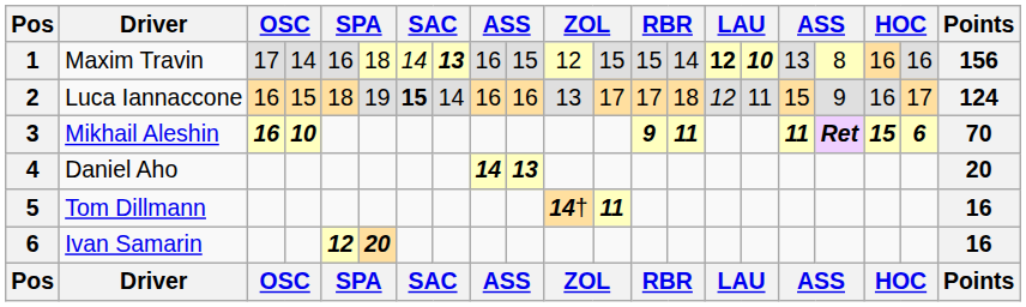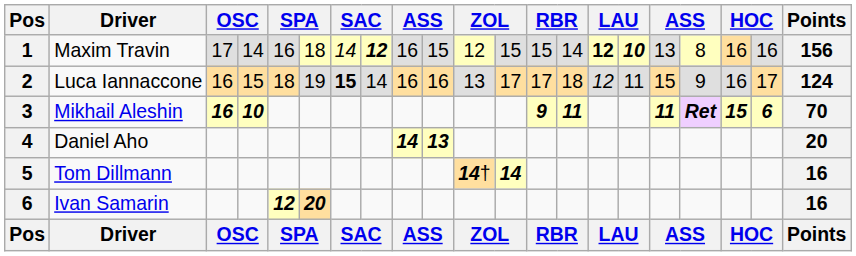Maxim Travin | column 8: 13 -> 12
Tom Dillmann | column 12: 11 -> 14
